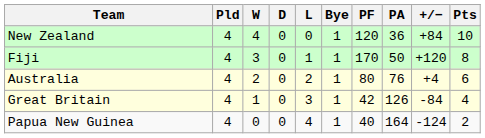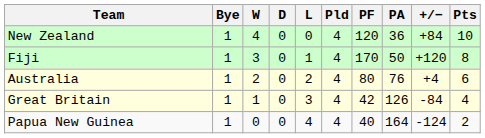columns swapped: Pld <-> Bye
